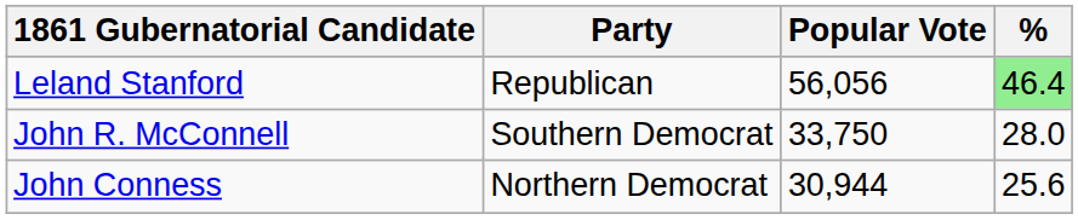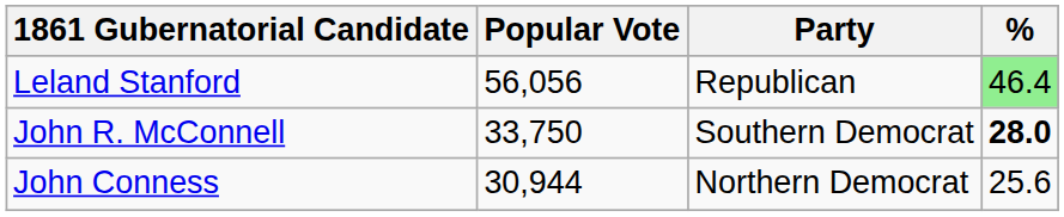columns swapped: Party <-> Popular Vote
John R. McConnell | %: normal -> bold
